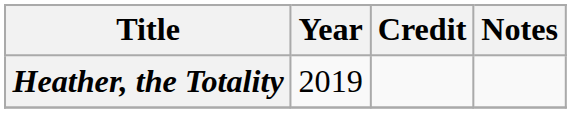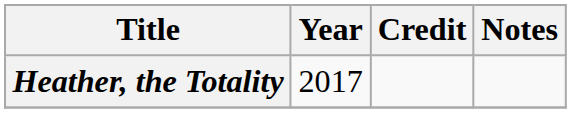Heather, the Totality | Year: 2019 -> 2017
